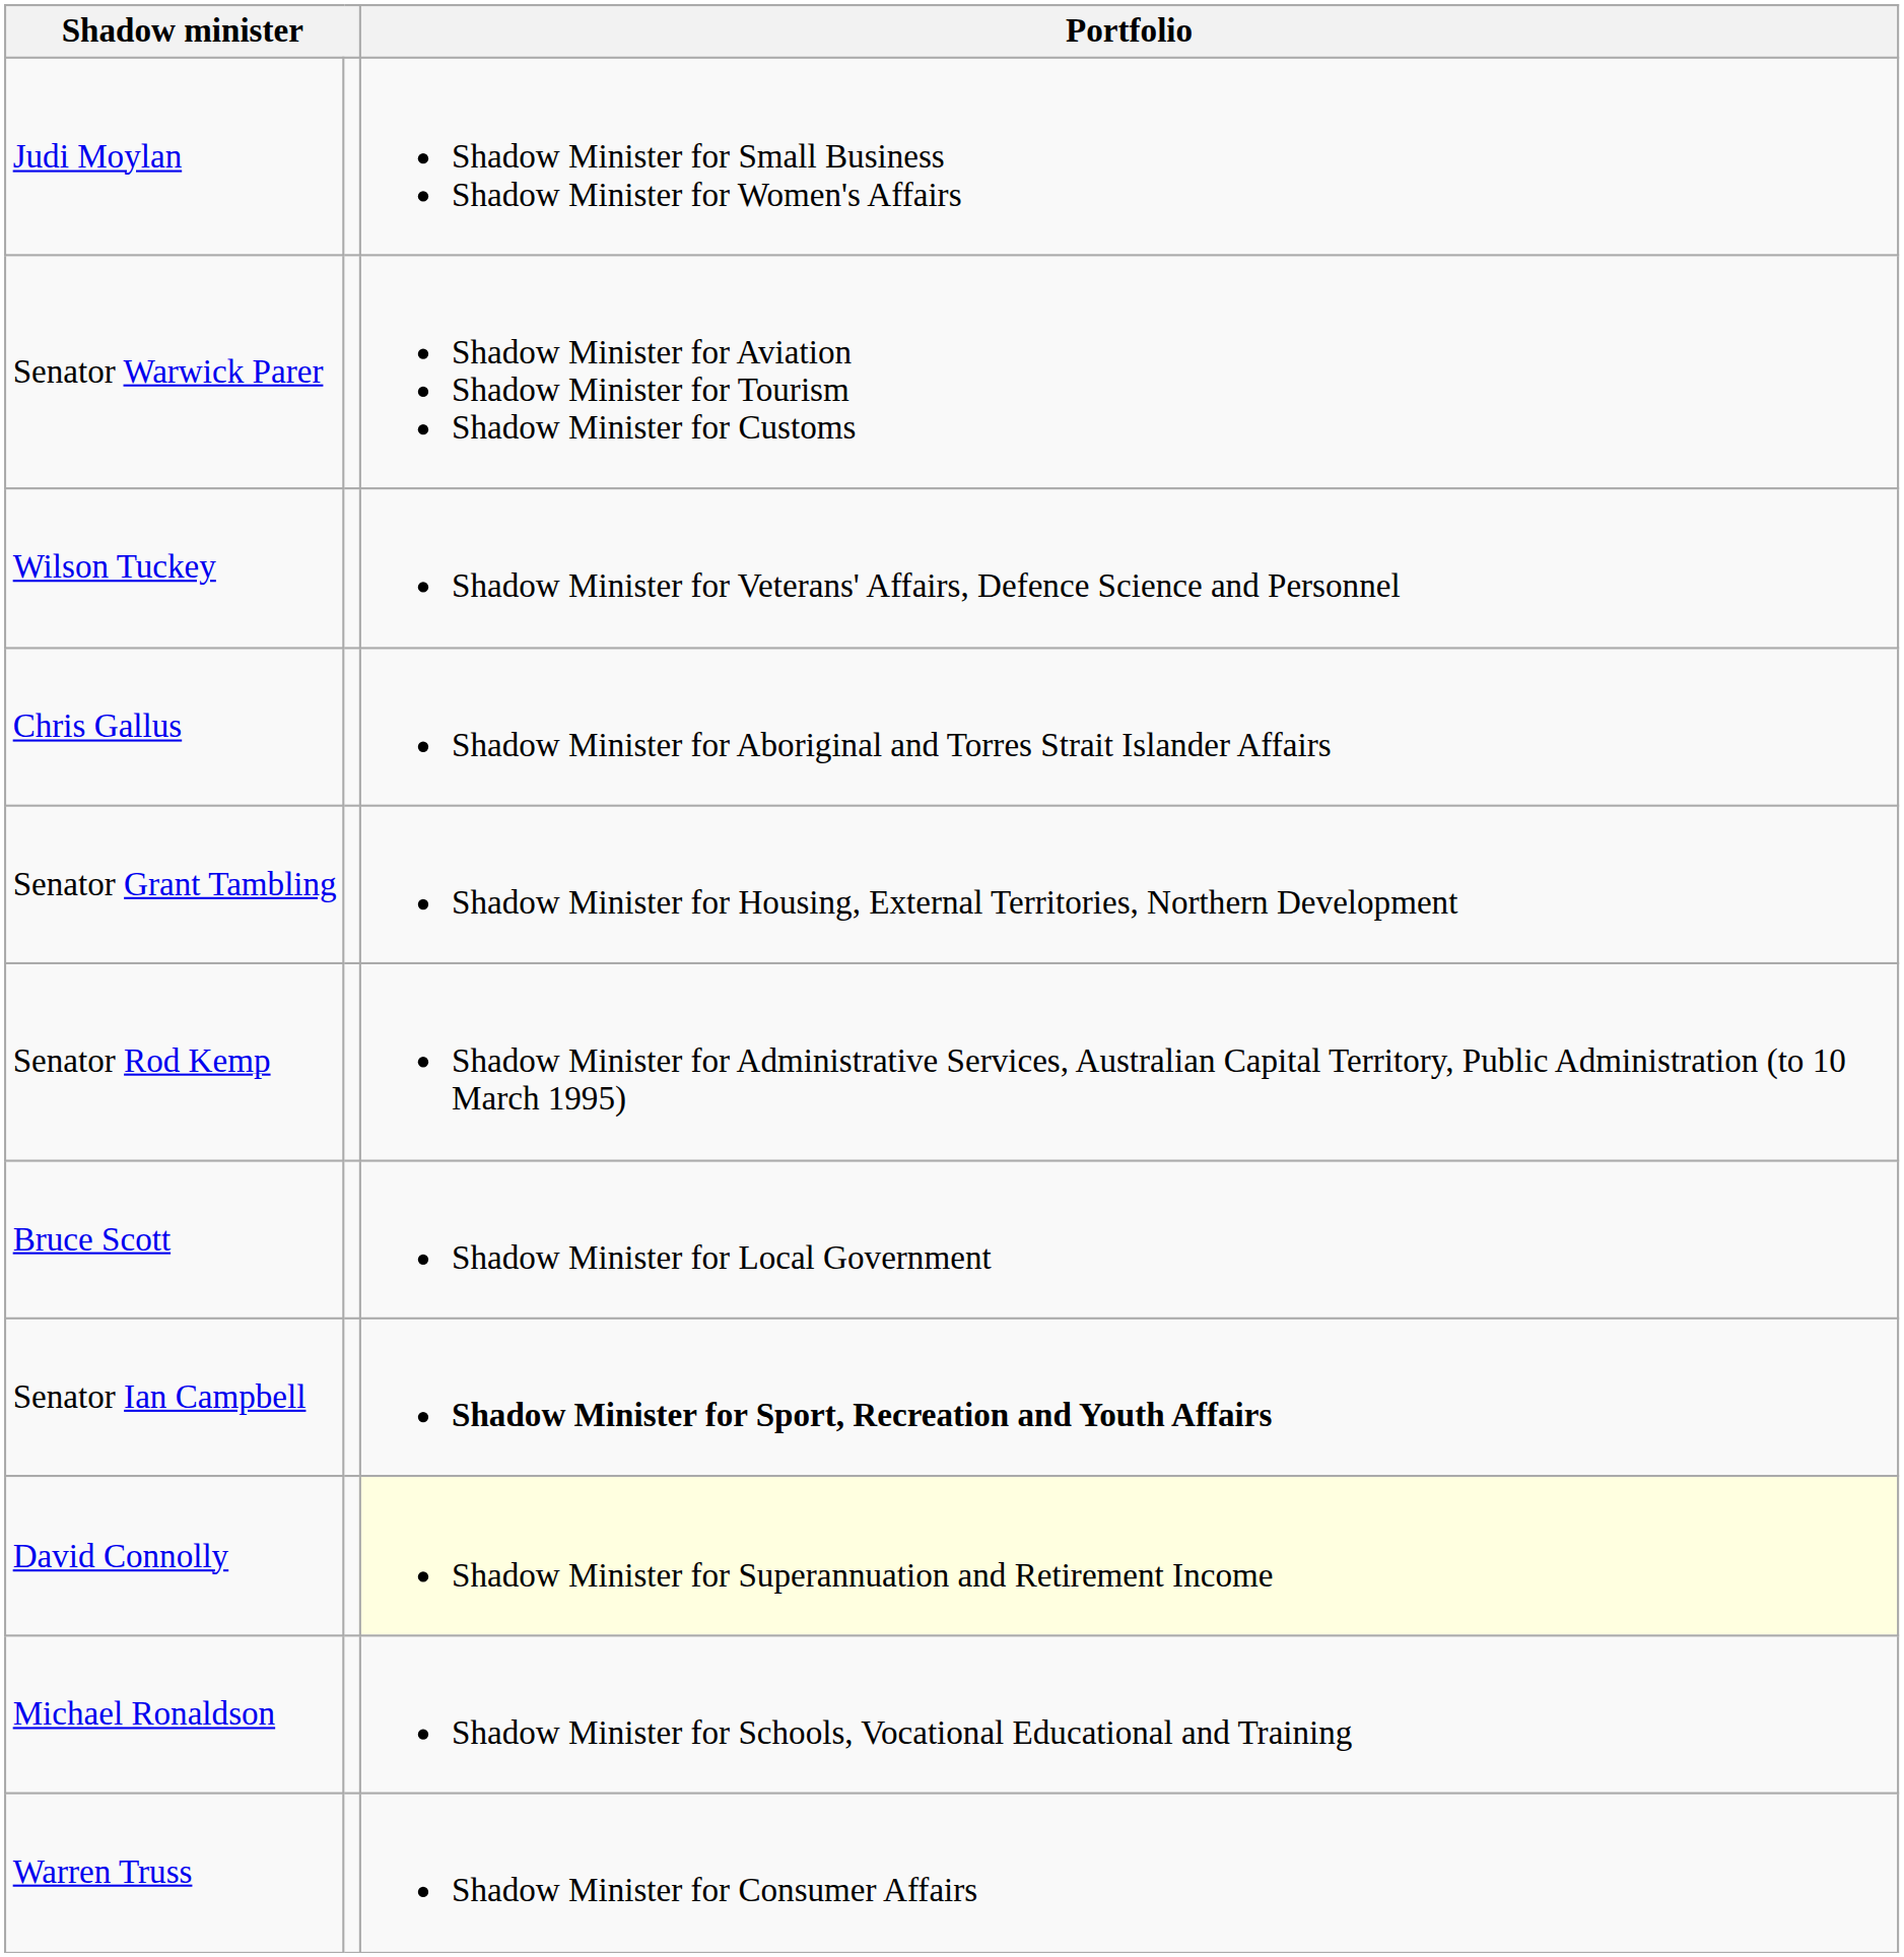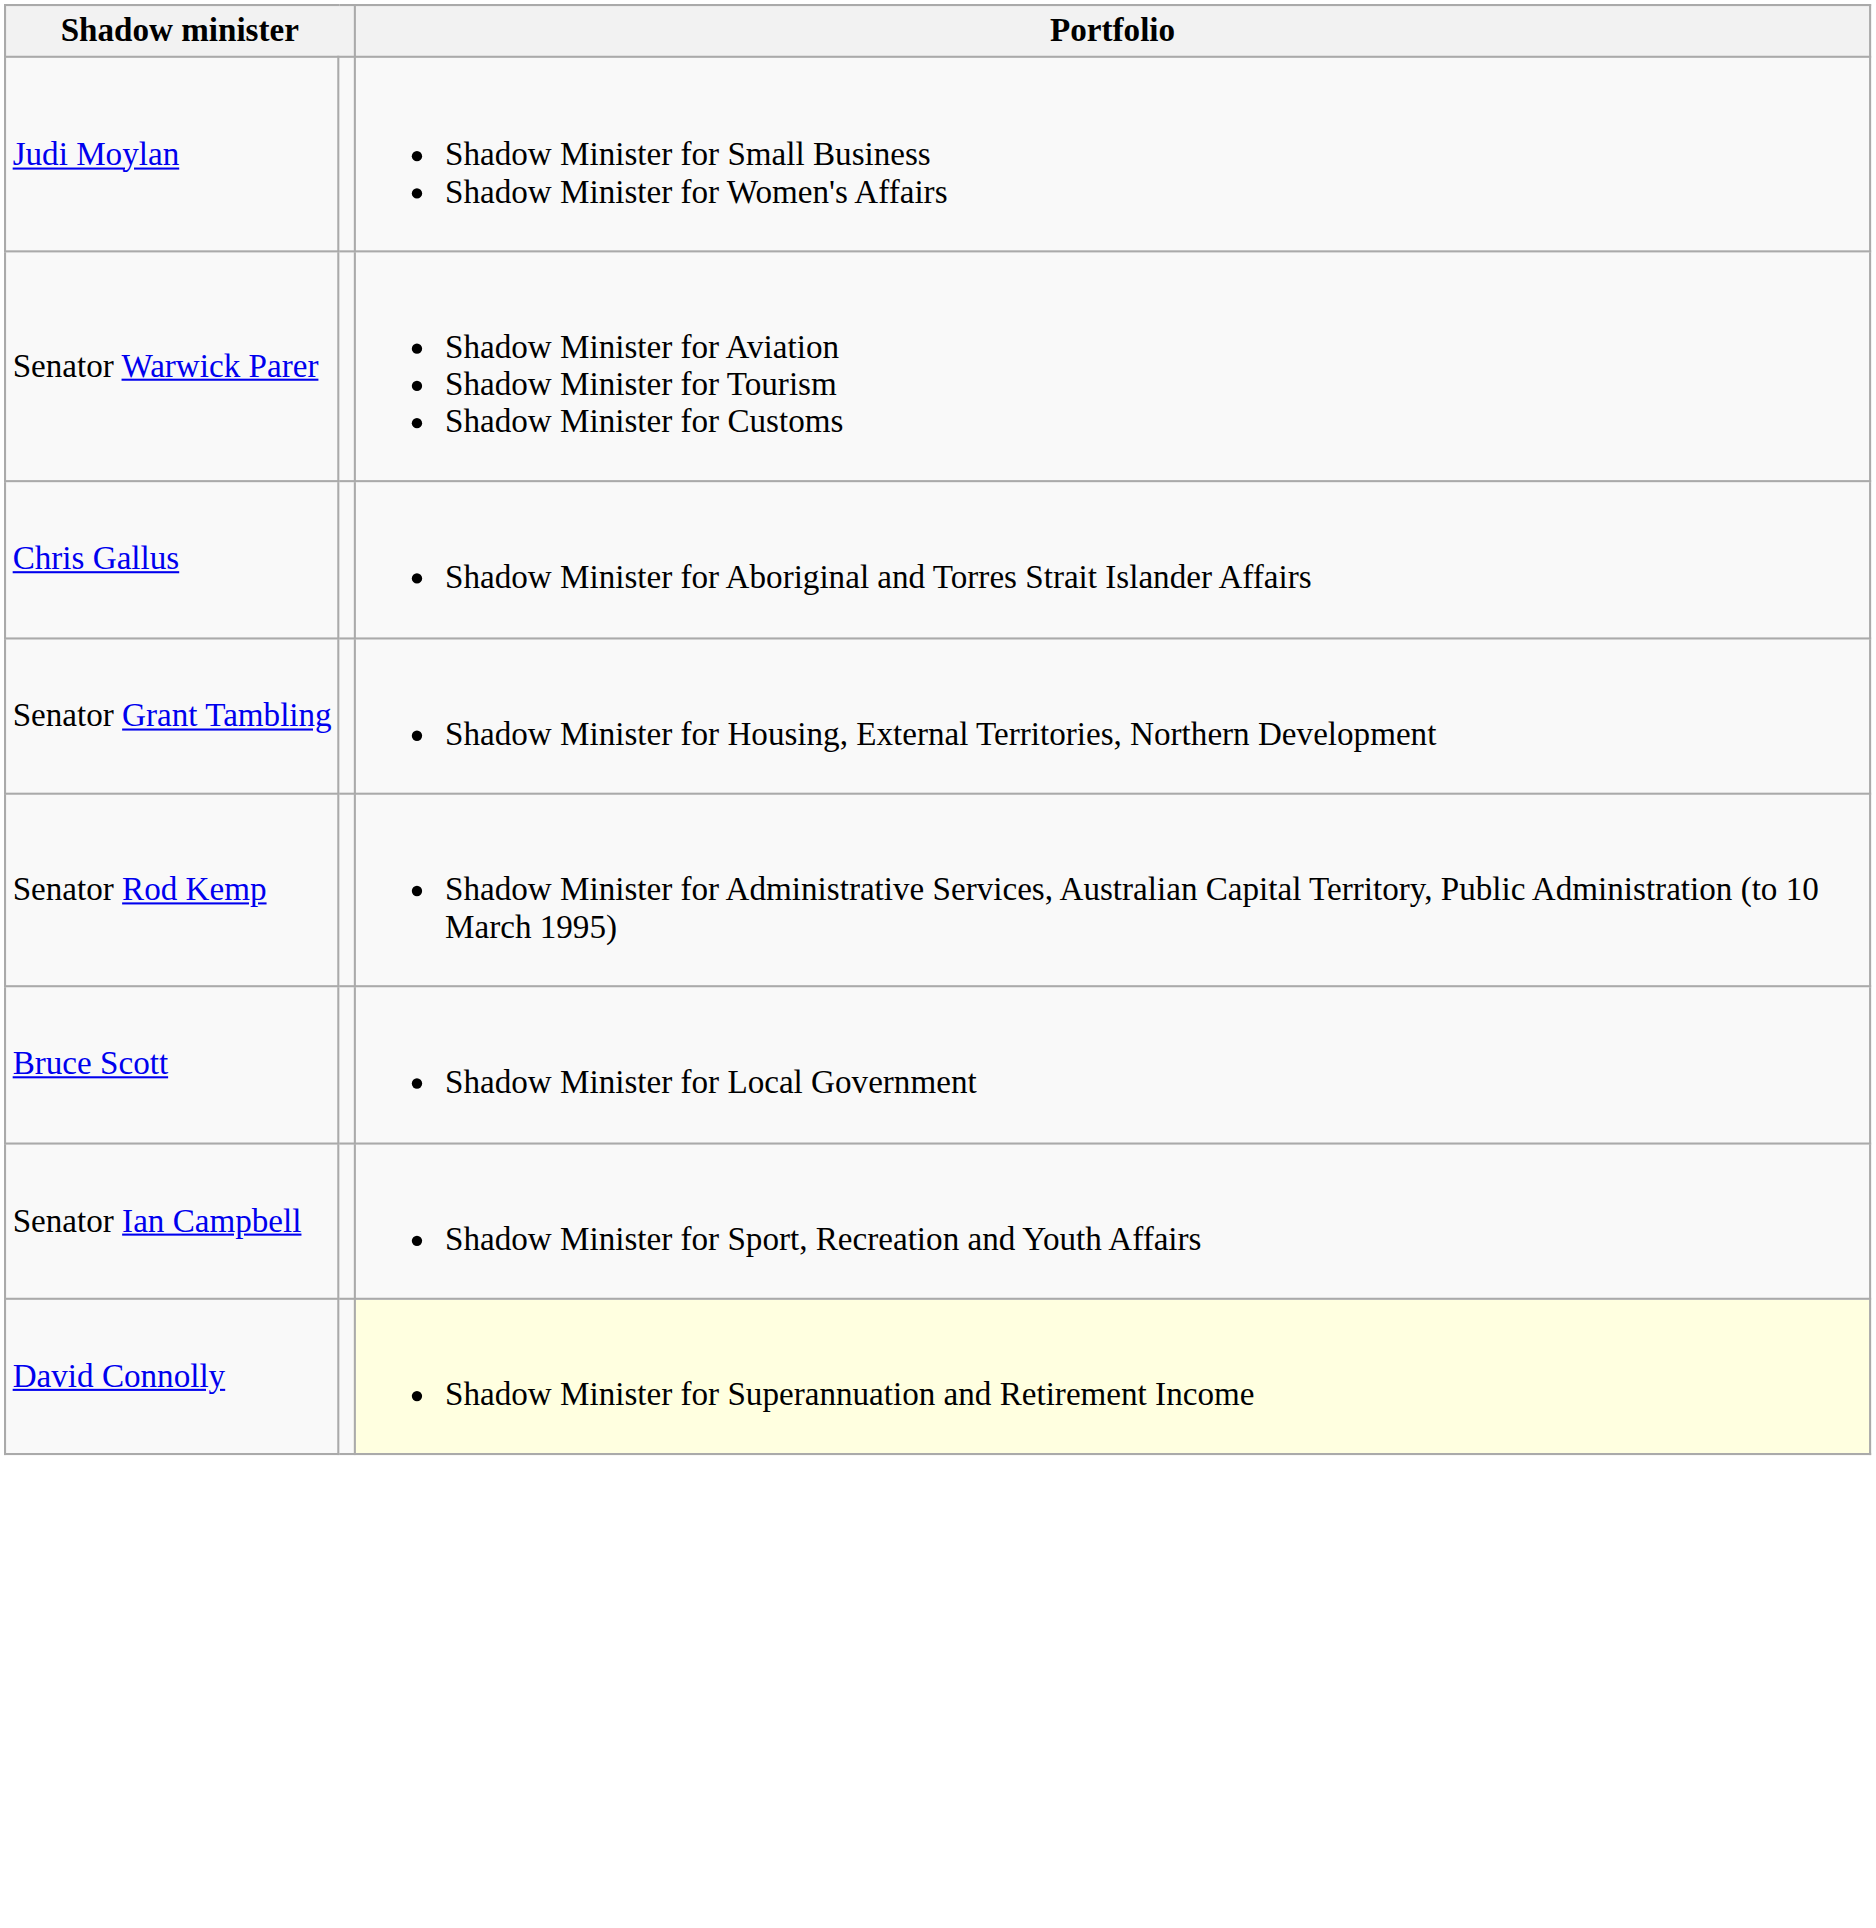- row: Wilson Tuckey | Shadow Minister for Veterans' Affairs, Defence Science and Personnel
Senator Ian Campbell | Portfolio: bold -> normal
- row: Michael Ronaldson | Shadow Minister for Schools, Vocational Educational and Training
- row: Warren Truss | Shadow Minister for Consumer Affairs
